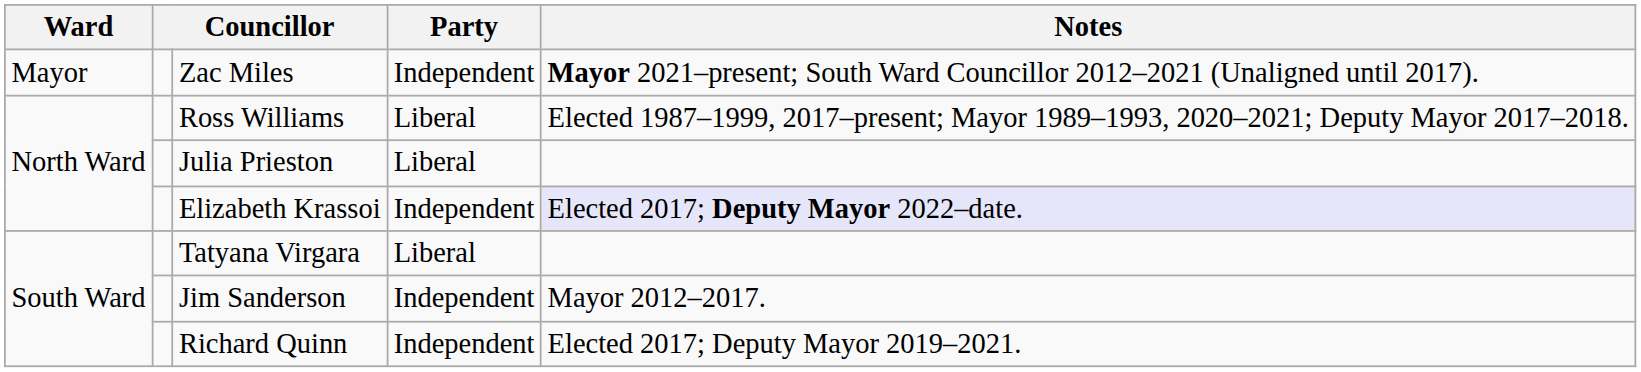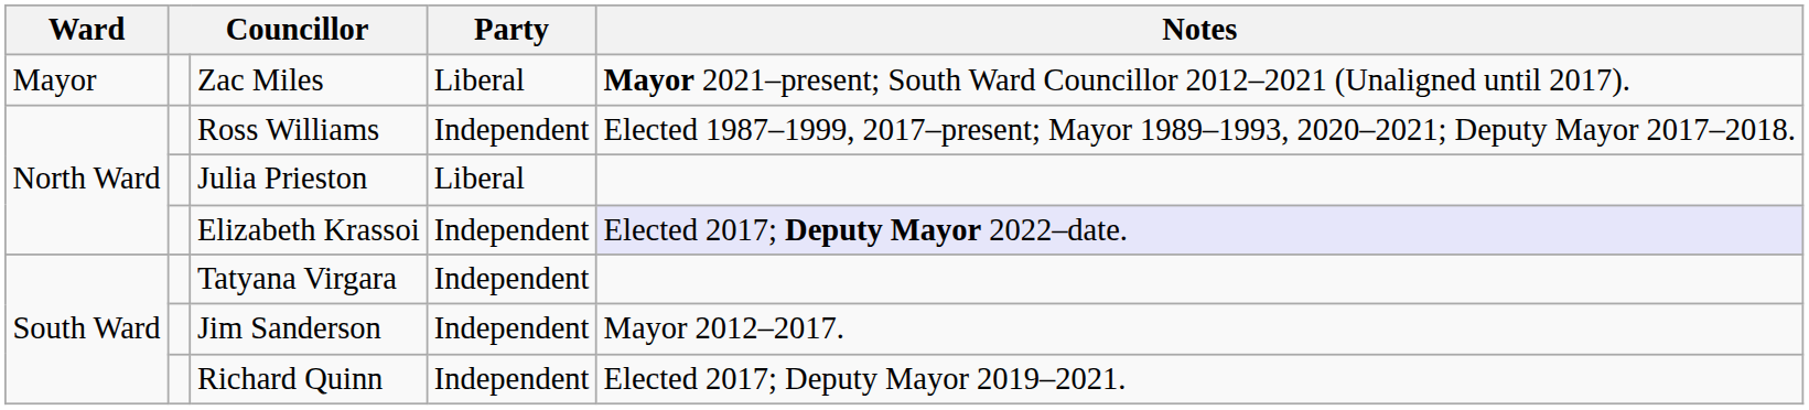Zac Miles | Party: Independent -> Liberal
Ross Williams | Party: Liberal -> Independent
Tatyana Virgara | Party: Liberal -> Independent
